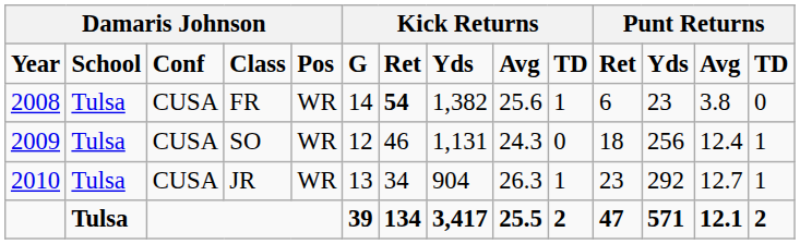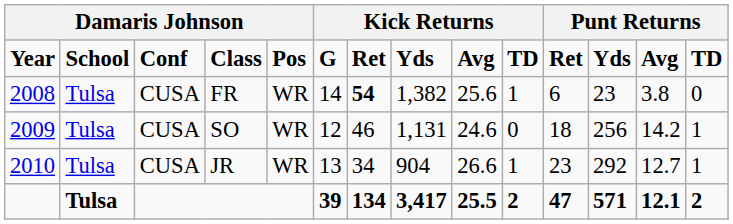SO | column 9: 24.3 -> 24.6
SO | column 13: 12.4 -> 14.2
JR | column 9: 26.3 -> 26.6
